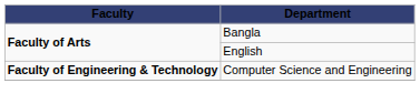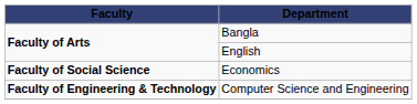+ row: Faculty of Social Science | Economics
